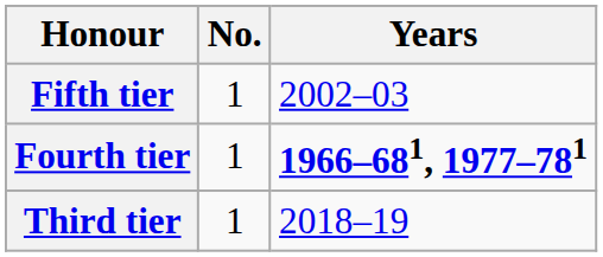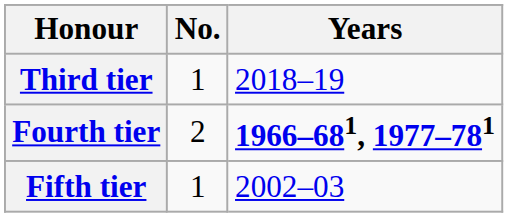rows swapped: Third tier <-> Fifth tier
Fourth tier | No.: 1 -> 2
